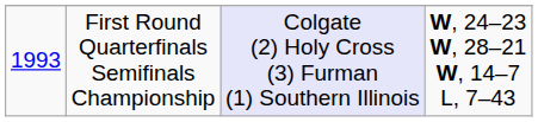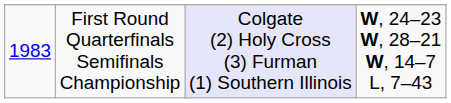First Round Quarterfinals Semifinals Championship | column 1: 1993 -> 1983
